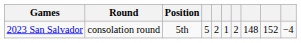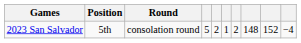columns swapped: Round <-> Position
